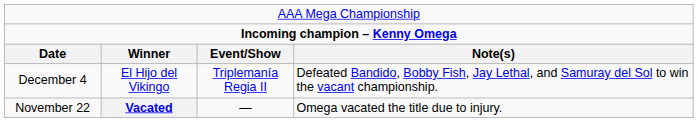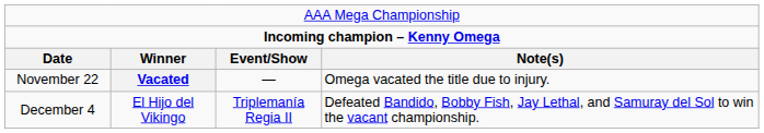rows swapped: November 22 <-> December 4
